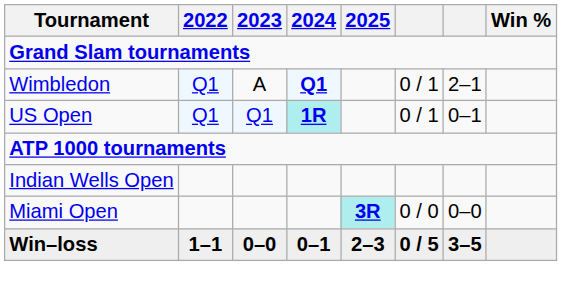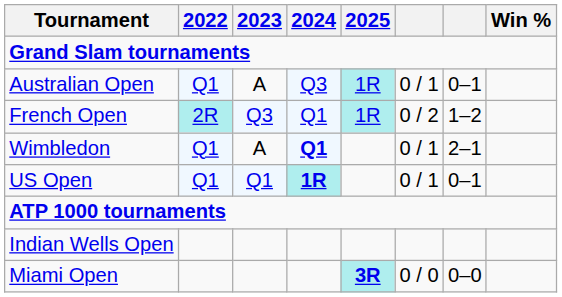+ row: Australian Open | Q1 | A | Q3 | 1R | 0 / 1 | 0–1
+ row: French Open | 2R | Q3 | Q1 | 1R | 0 / 2 | 1–2
- row: Win–loss | 1–1 | 0–0 | 0–1 | 2–3 | 0 / 5 | 3–5
